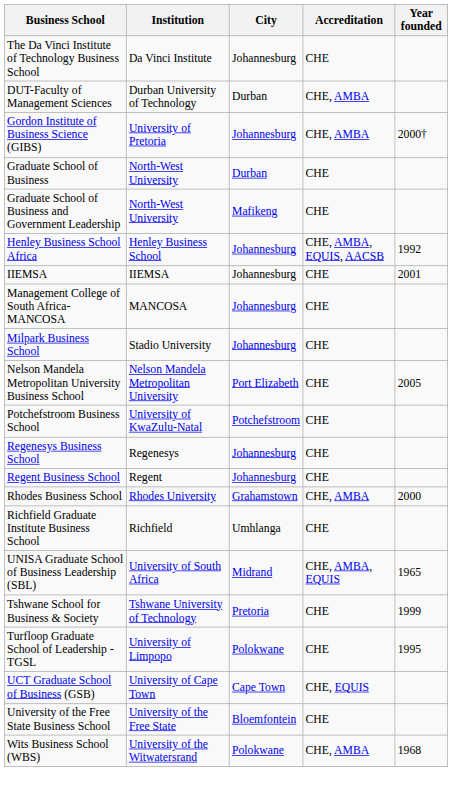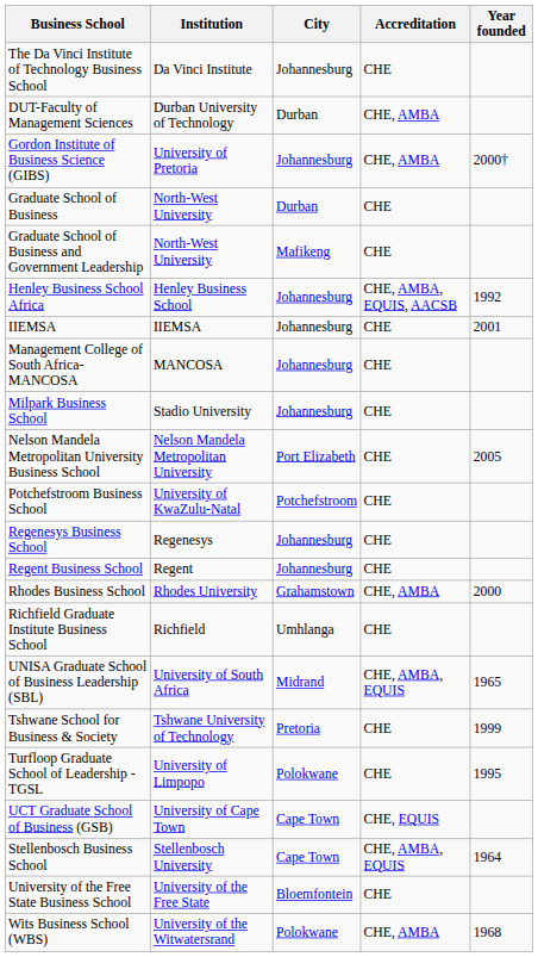+ row: Stellenbosch Business School | Stellenbosch University | Cape Town | CHE, AMBA, EQUIS | 1964
